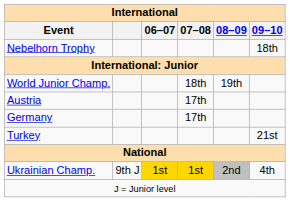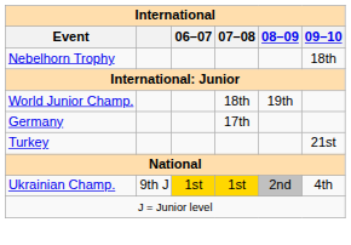- row: Austria | 17th
